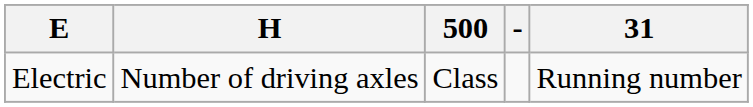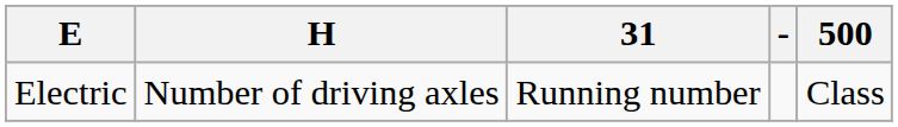columns swapped: 500 <-> 31
